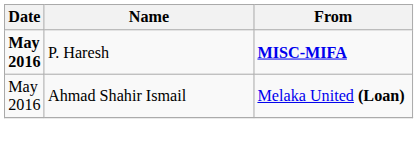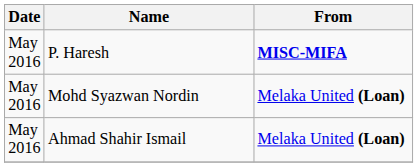P. Haresh | Date: bold -> normal
+ row: May 2016 | Mohd Syazwan Nordin | Melaka United (Loan)
